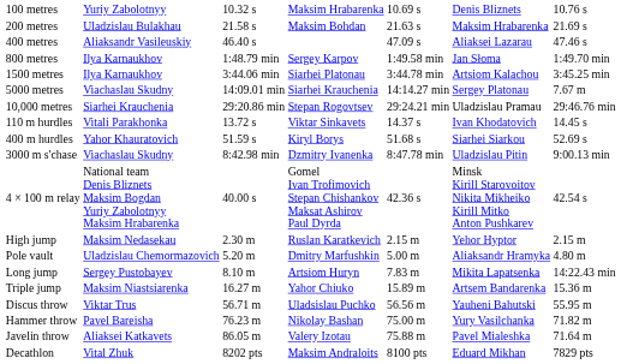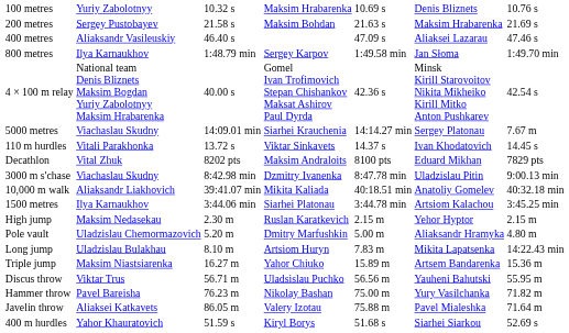200 metres | column 2: Uladzislau Bulakhau -> Sergey Pustobayev
rows swapped: 1500 metres <-> 4 × 100 m relay
- row: 10,000 metres | Siarhei Krauchenia | 29:20.86 min | Stepan Rogovtsev | 29:24.21 min | Uladzislau Pramau | 29:46.76 min
rows swapped: 400 m hurdles <-> Decathlon
+ row: 10,000 m walk | Aliaksandr Liakhovich | 39:41.07 min | Mikita Kaliada | 40:18.51 min | Anatoliy Gomelev | 40:32.18 min
Long jump | column 2: Sergey Pustobayev -> Uladzislau Bulakhau
